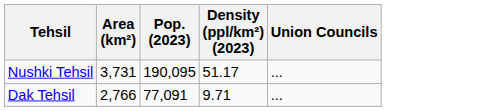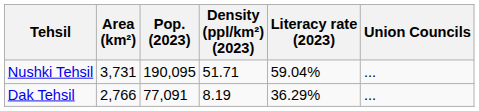+ column: Literacy rate (2023) | 59.04% | 36.29%
Nushki Tehsil | Density (ppl/km²) (2023): 51.17 -> 51.71
Dak Tehsil | Density (ppl/km²) (2023): 9.71 -> 8.19
